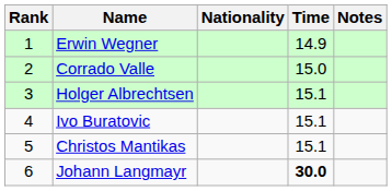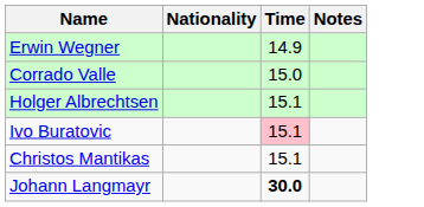- column: Rank | 1 | 2 | 3 | 4 | 5 | 6
Ivo Buratovic | Time: no background -> pink background
